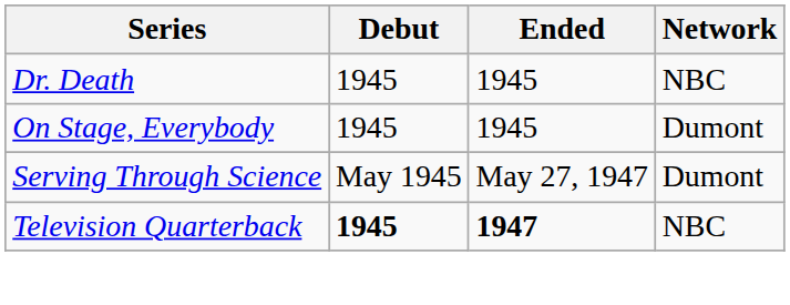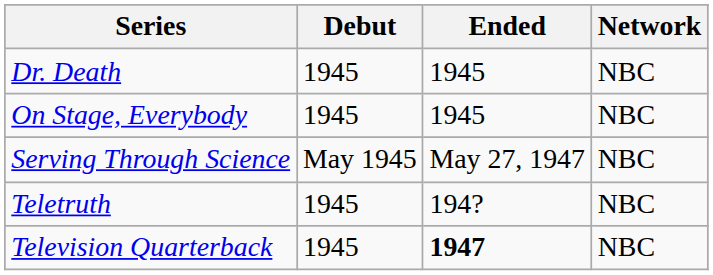On Stage, Everybody | Network: Dumont -> NBC
Serving Through Science | Network: Dumont -> NBC
+ row: Teletruth | 1945 | 194? | NBC
Television Quarterback | Debut: bold -> normal
